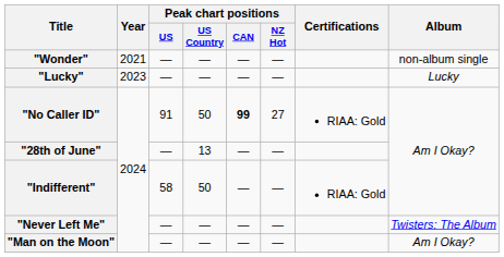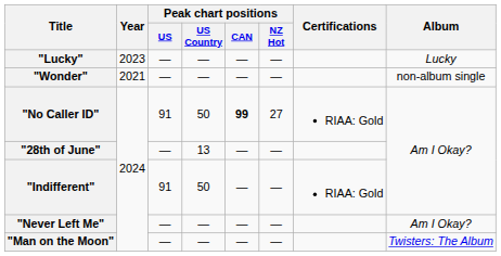rows swapped: "Wonder" <-> "Lucky"
"Indifferent" | Peak chart positions / US: 58 -> 91
"Never Left Me" | Album: Twisters: The Album -> Am I Okay?
"Man on the Moon" | Album: Am I Okay? -> Twisters: The Album
